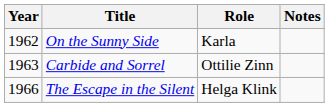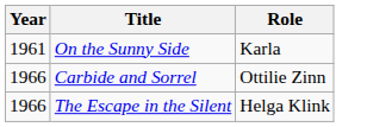- column: Notes
On the Sunny Side | Year: 1962 -> 1961
Carbide and Sorrel | Year: 1963 -> 1966
